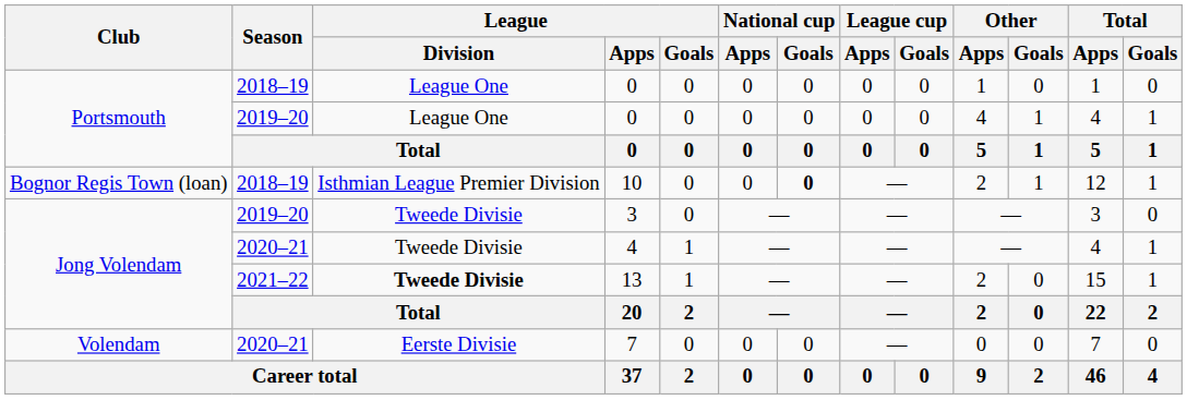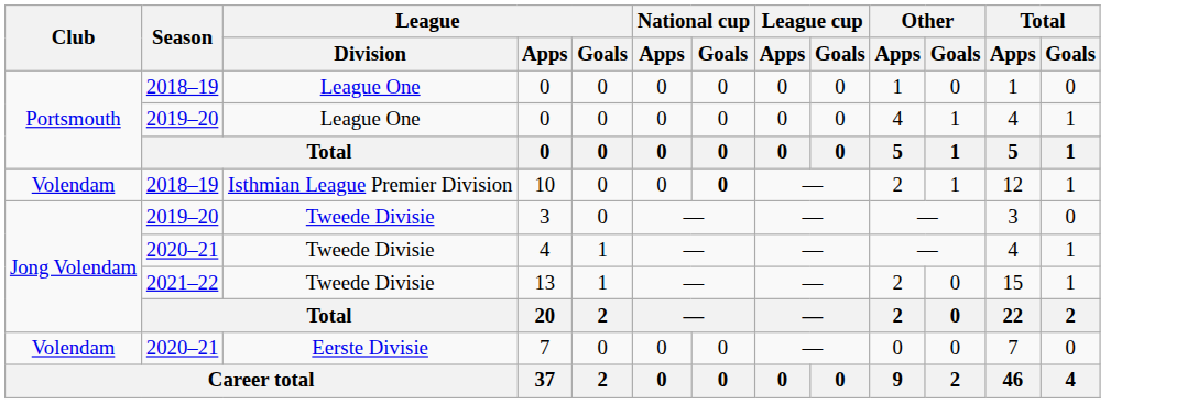10 | Club: Bognor Regis Town (loan) -> Volendam
13 | League / Division: bold -> normal
